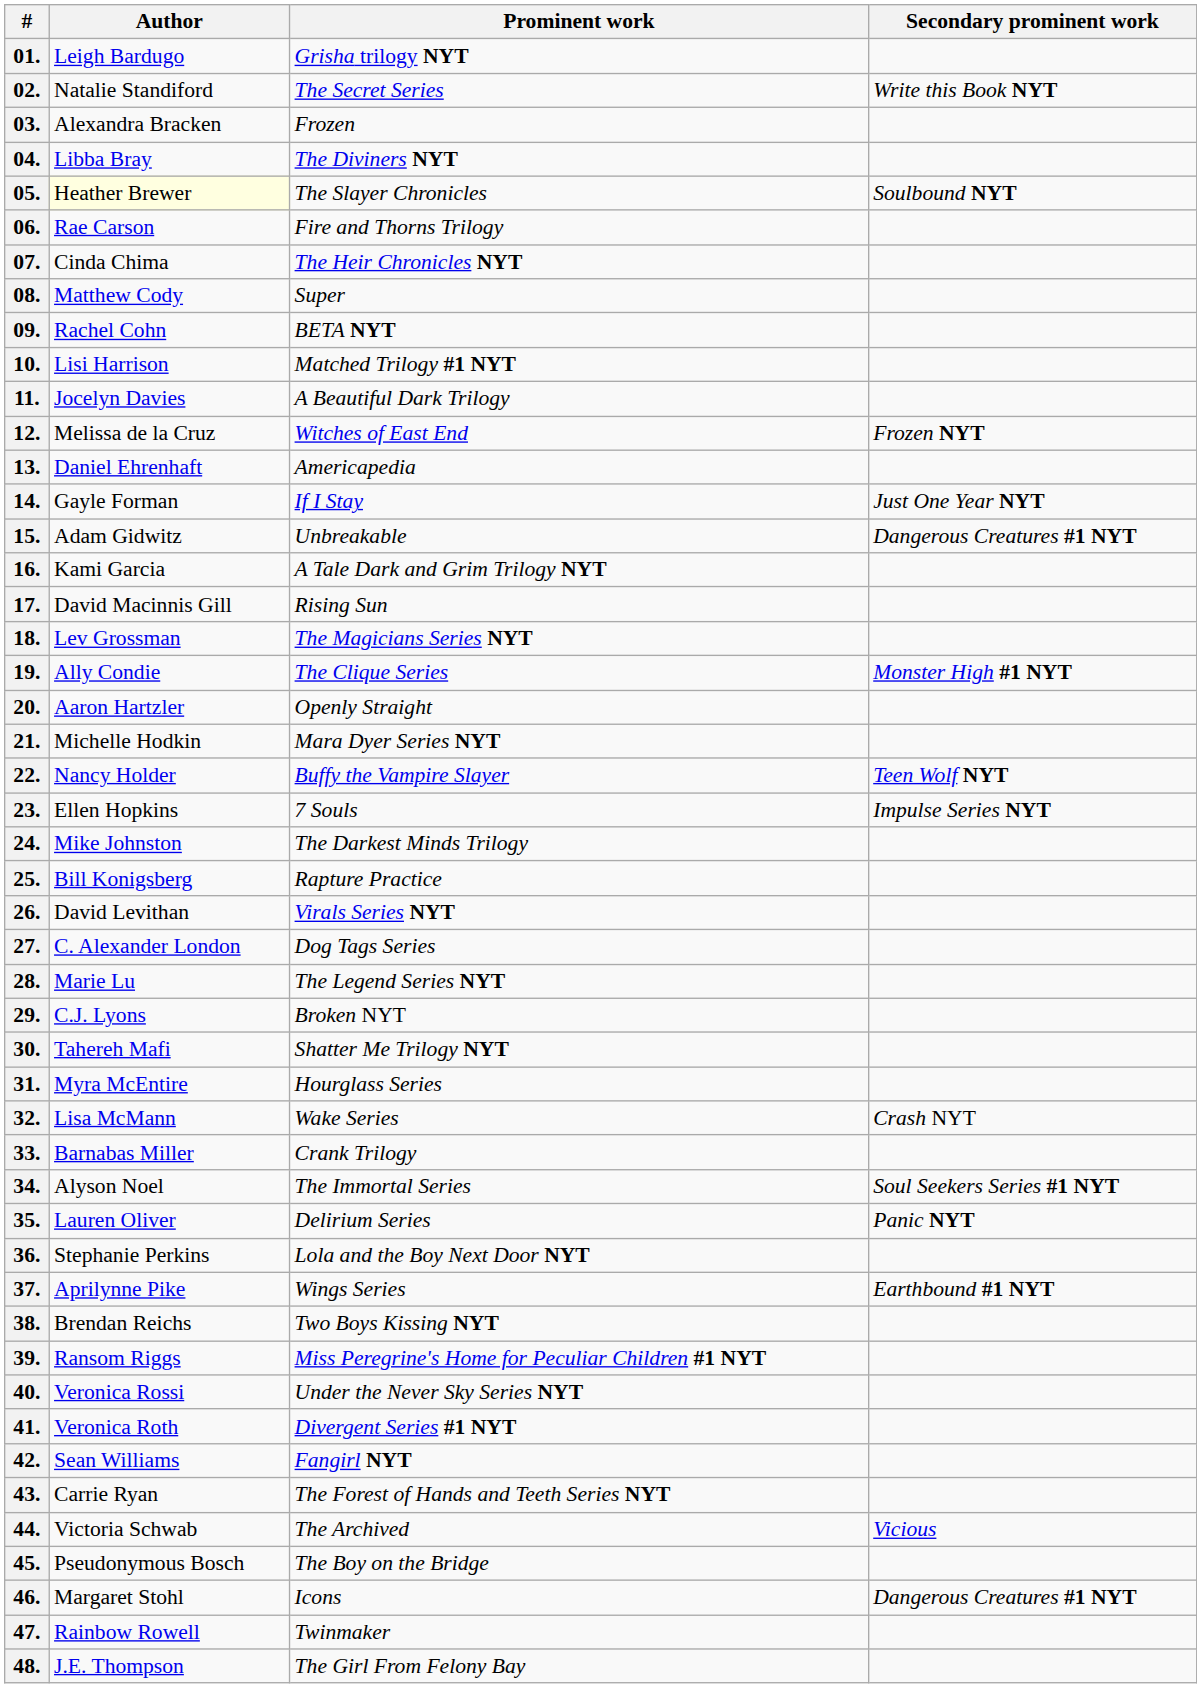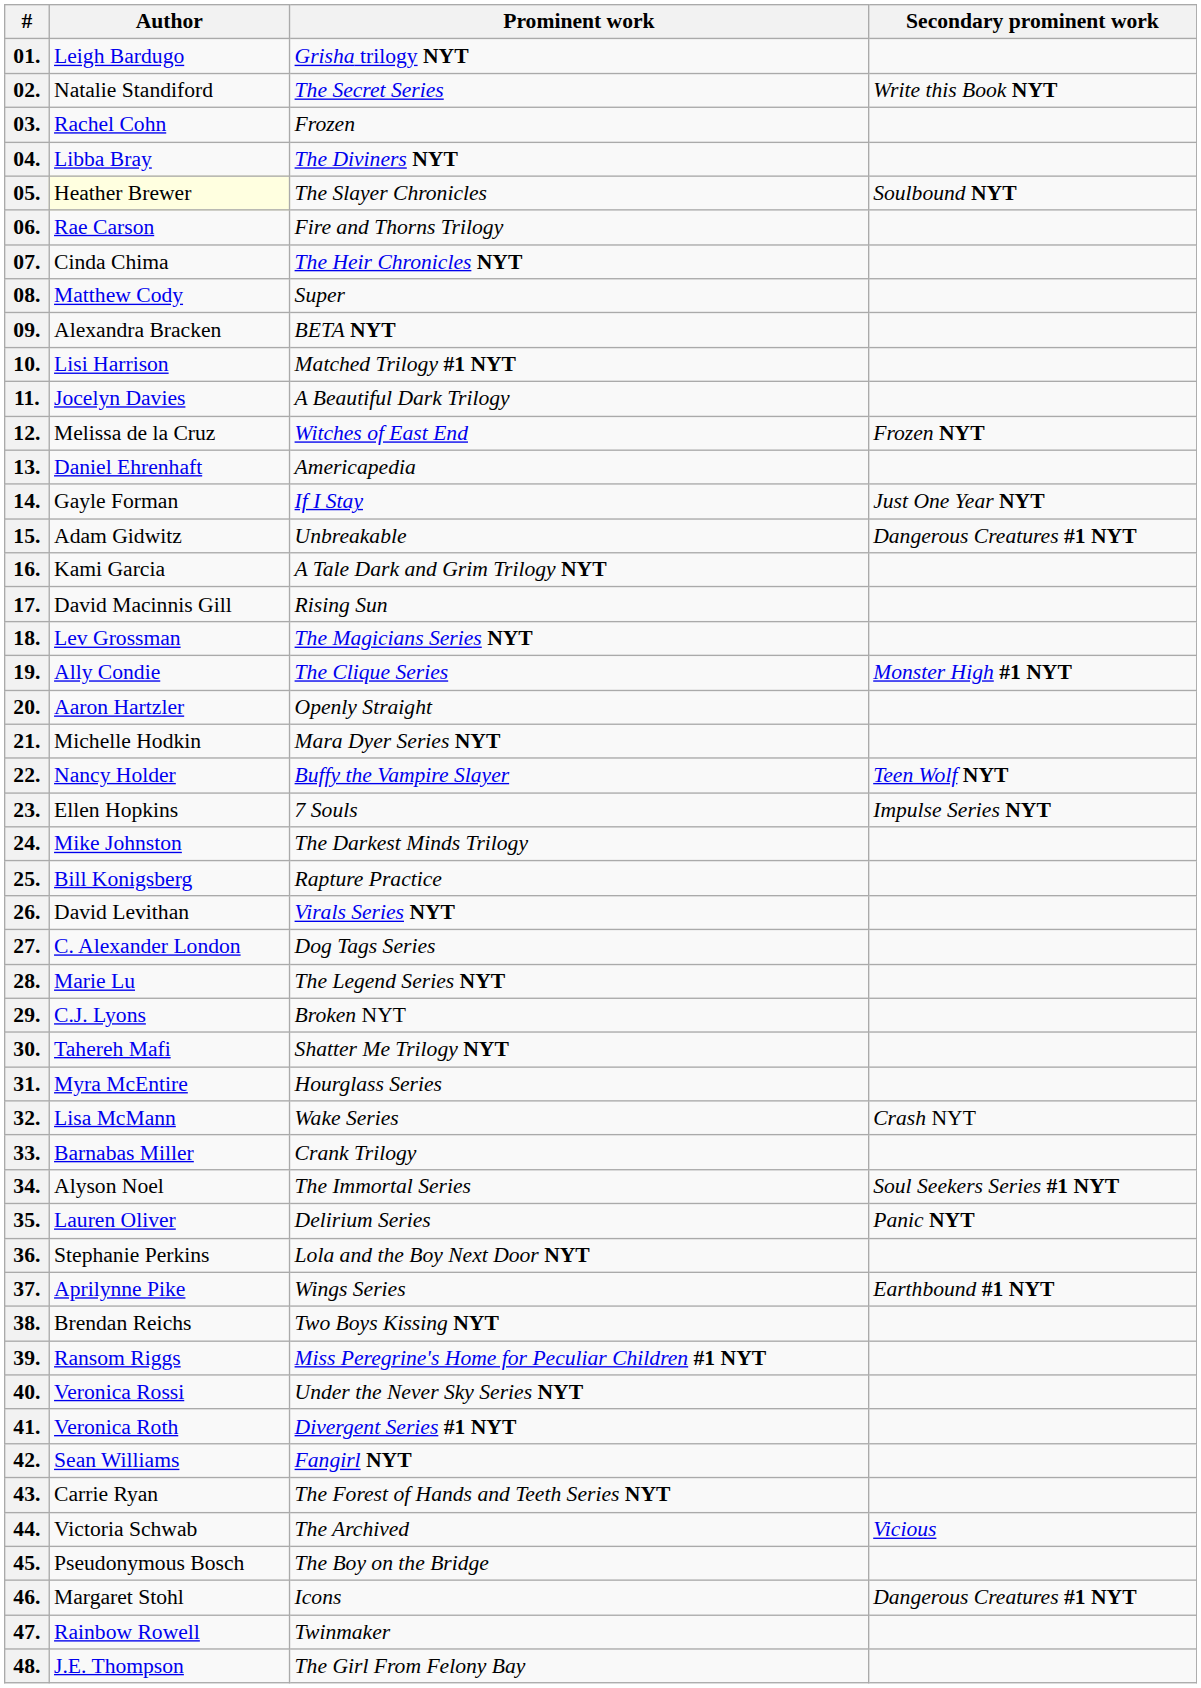03. | Author: Alexandra Bracken -> Rachel Cohn
09. | Author: Rachel Cohn -> Alexandra Bracken
